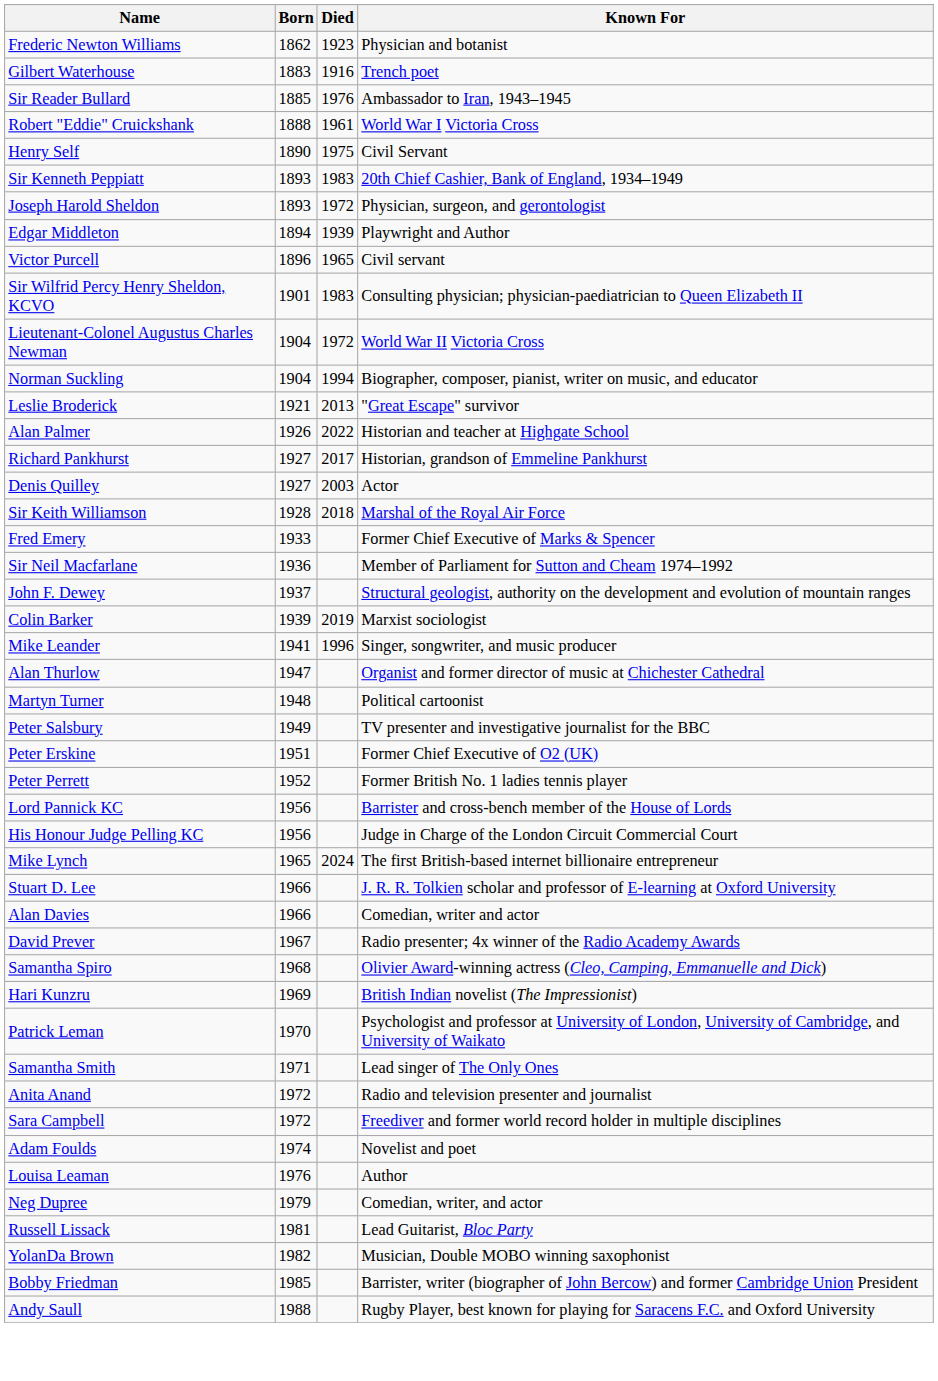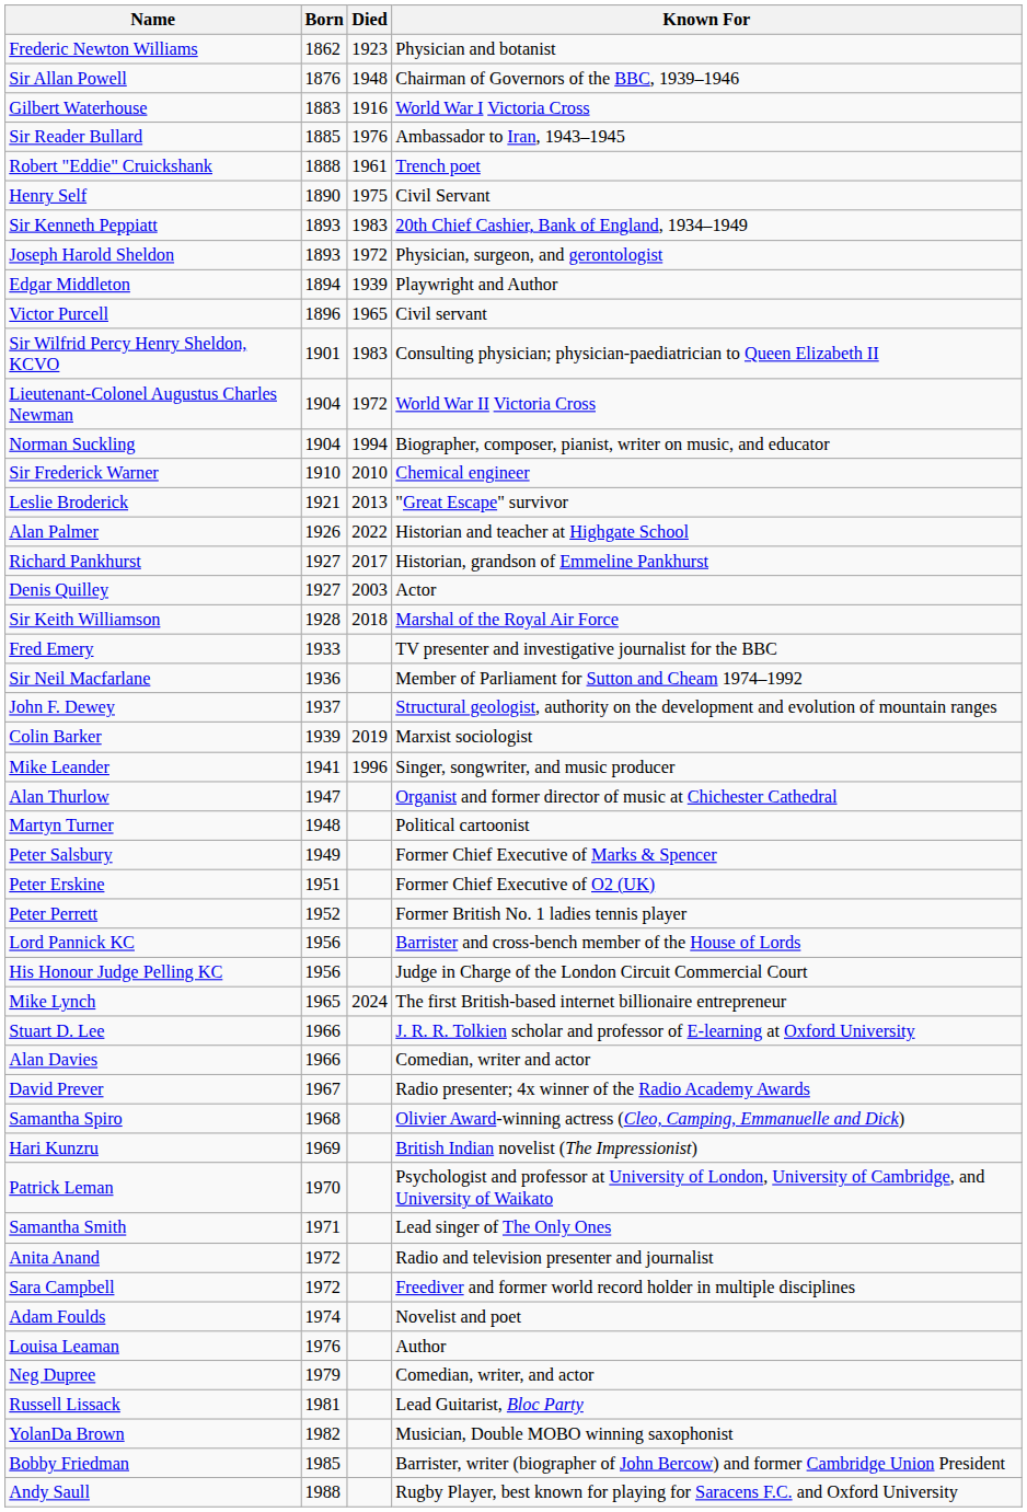+ row: Sir Allan Powell | 1876 | 1948 | Chairman of Governors of the BBC, 1939–1946
Gilbert Waterhouse | Known For: Trench poet -> World War I Victoria Cross
Robert "Eddie" Cruickshank | Known For: World War I Victoria Cross -> Trench poet
+ row: Sir Frederick Warner | 1910 | 2010 | Chemical engineer
Fred Emery | Known For: Former Chief Executive of Marks & Spencer -> TV presenter and investigative journalist for the BBC
Peter Salsbury | Known For: TV presenter and investigative journalist for the BBC -> Former Chief Executive of Marks & Spencer
